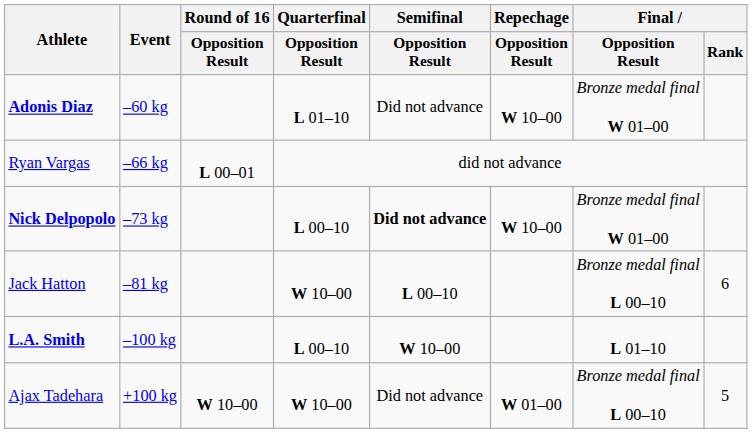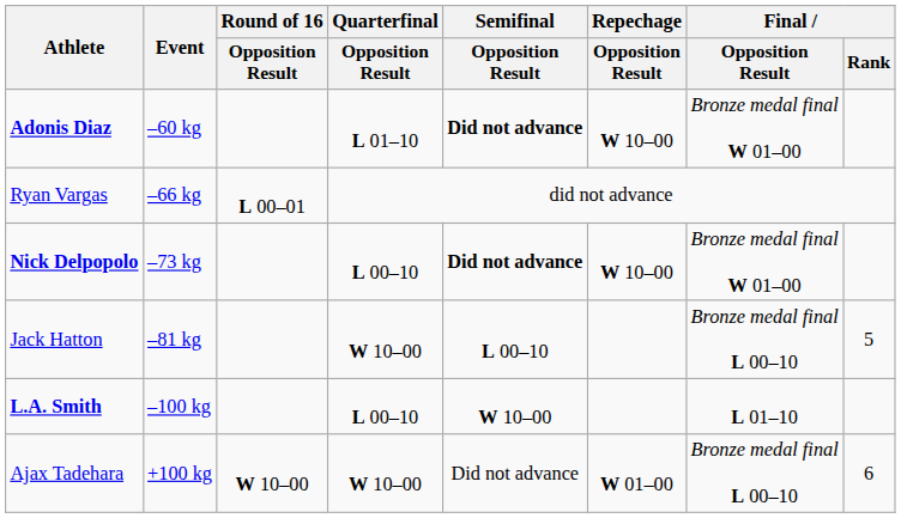Adonis Diaz | Semifinal / Opposition Result: normal -> bold
Jack Hatton | Final / Rank: 6 -> 5
Ajax Tadehara | Final / Rank: 5 -> 6
